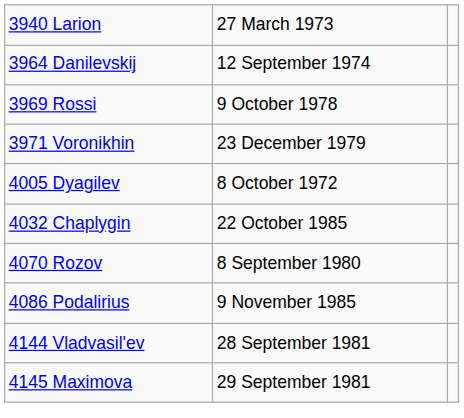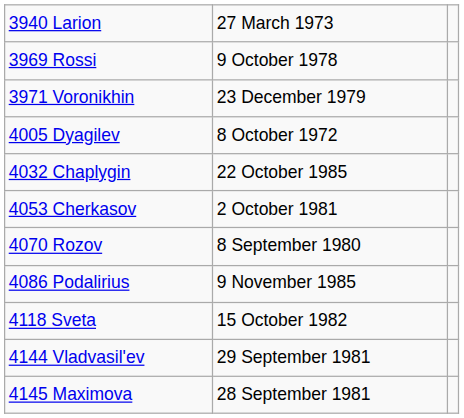- row: 3964 Danilevskij | 12 September 1974
+ row: 4053 Cherkasov | 2 October 1981
+ row: 4118 Sveta | 15 October 1982
4144 Vladvasilʹev | column 2: 28 September 1981 -> 29 September 1981
4145 Maximova | column 2: 29 September 1981 -> 28 September 1981
